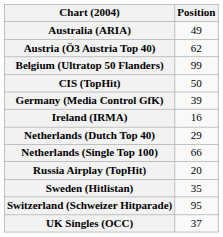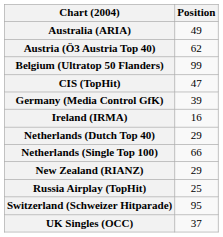CIS (TopHit) | Position: 50 -> 47
+ row: New Zealand (RIANZ) | 29
Russia Airplay (TopHit) | Position: 20 -> 25
- row: Sweden (Hitlistan) | 35
